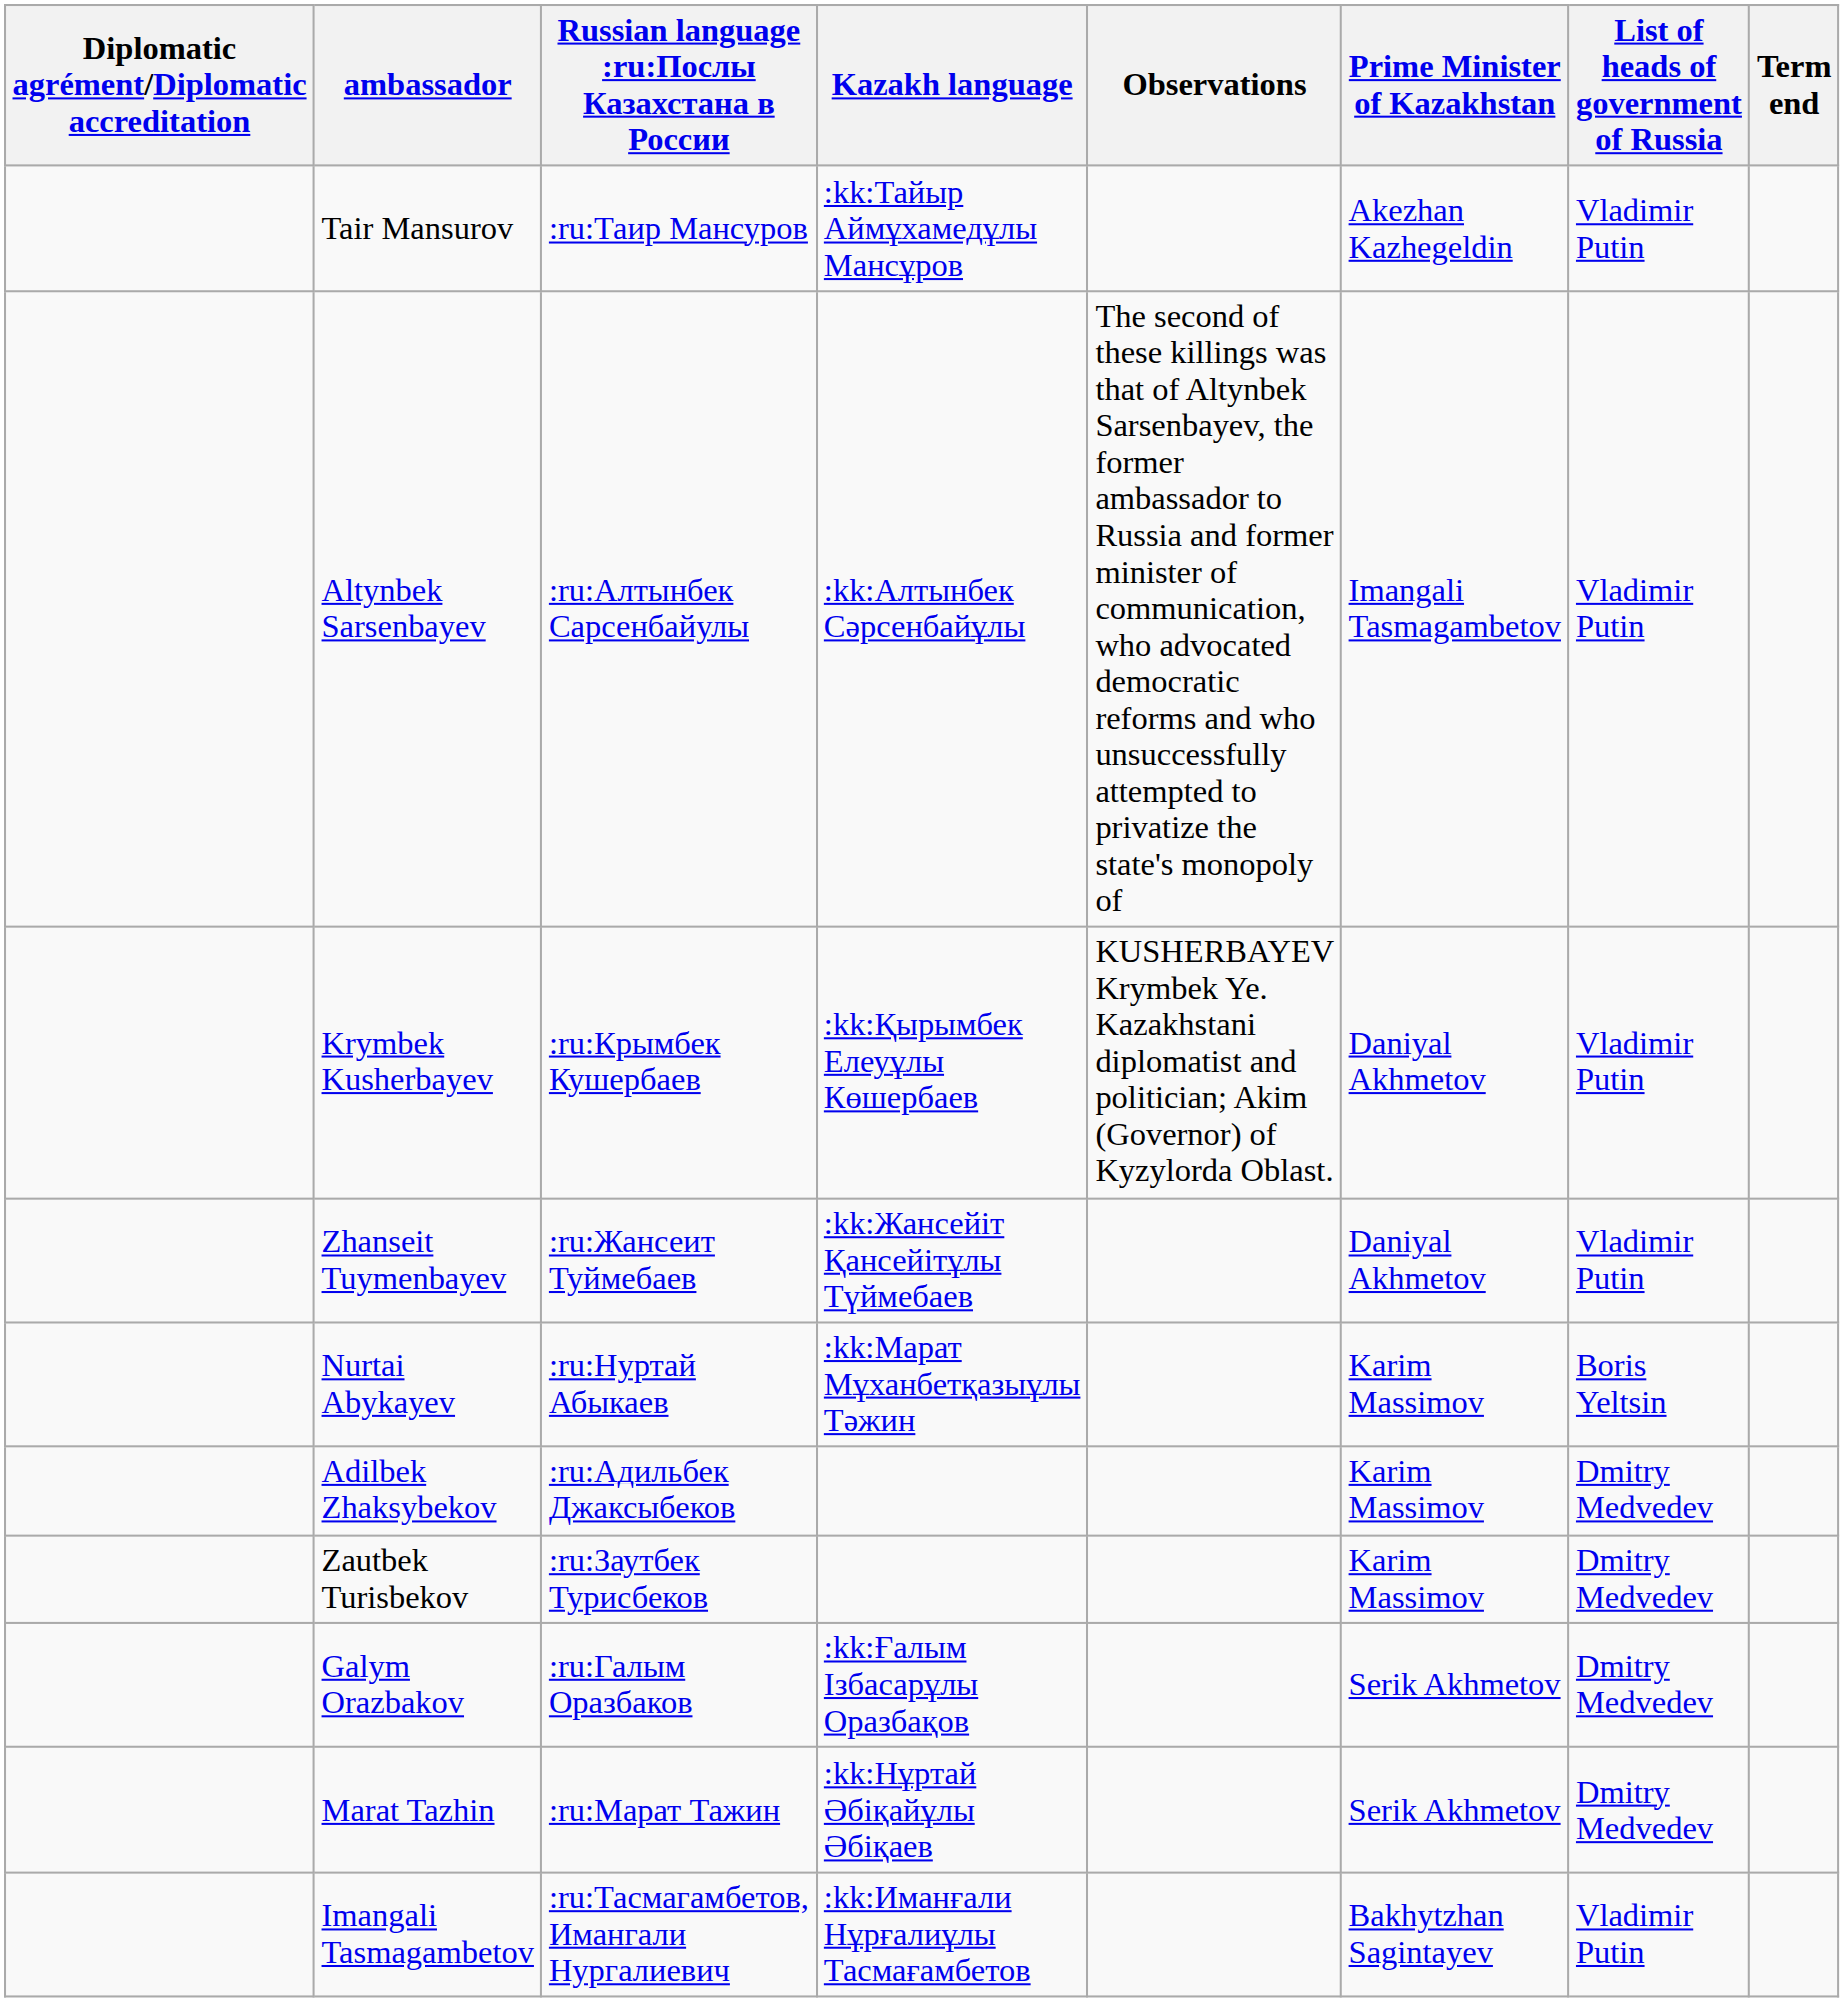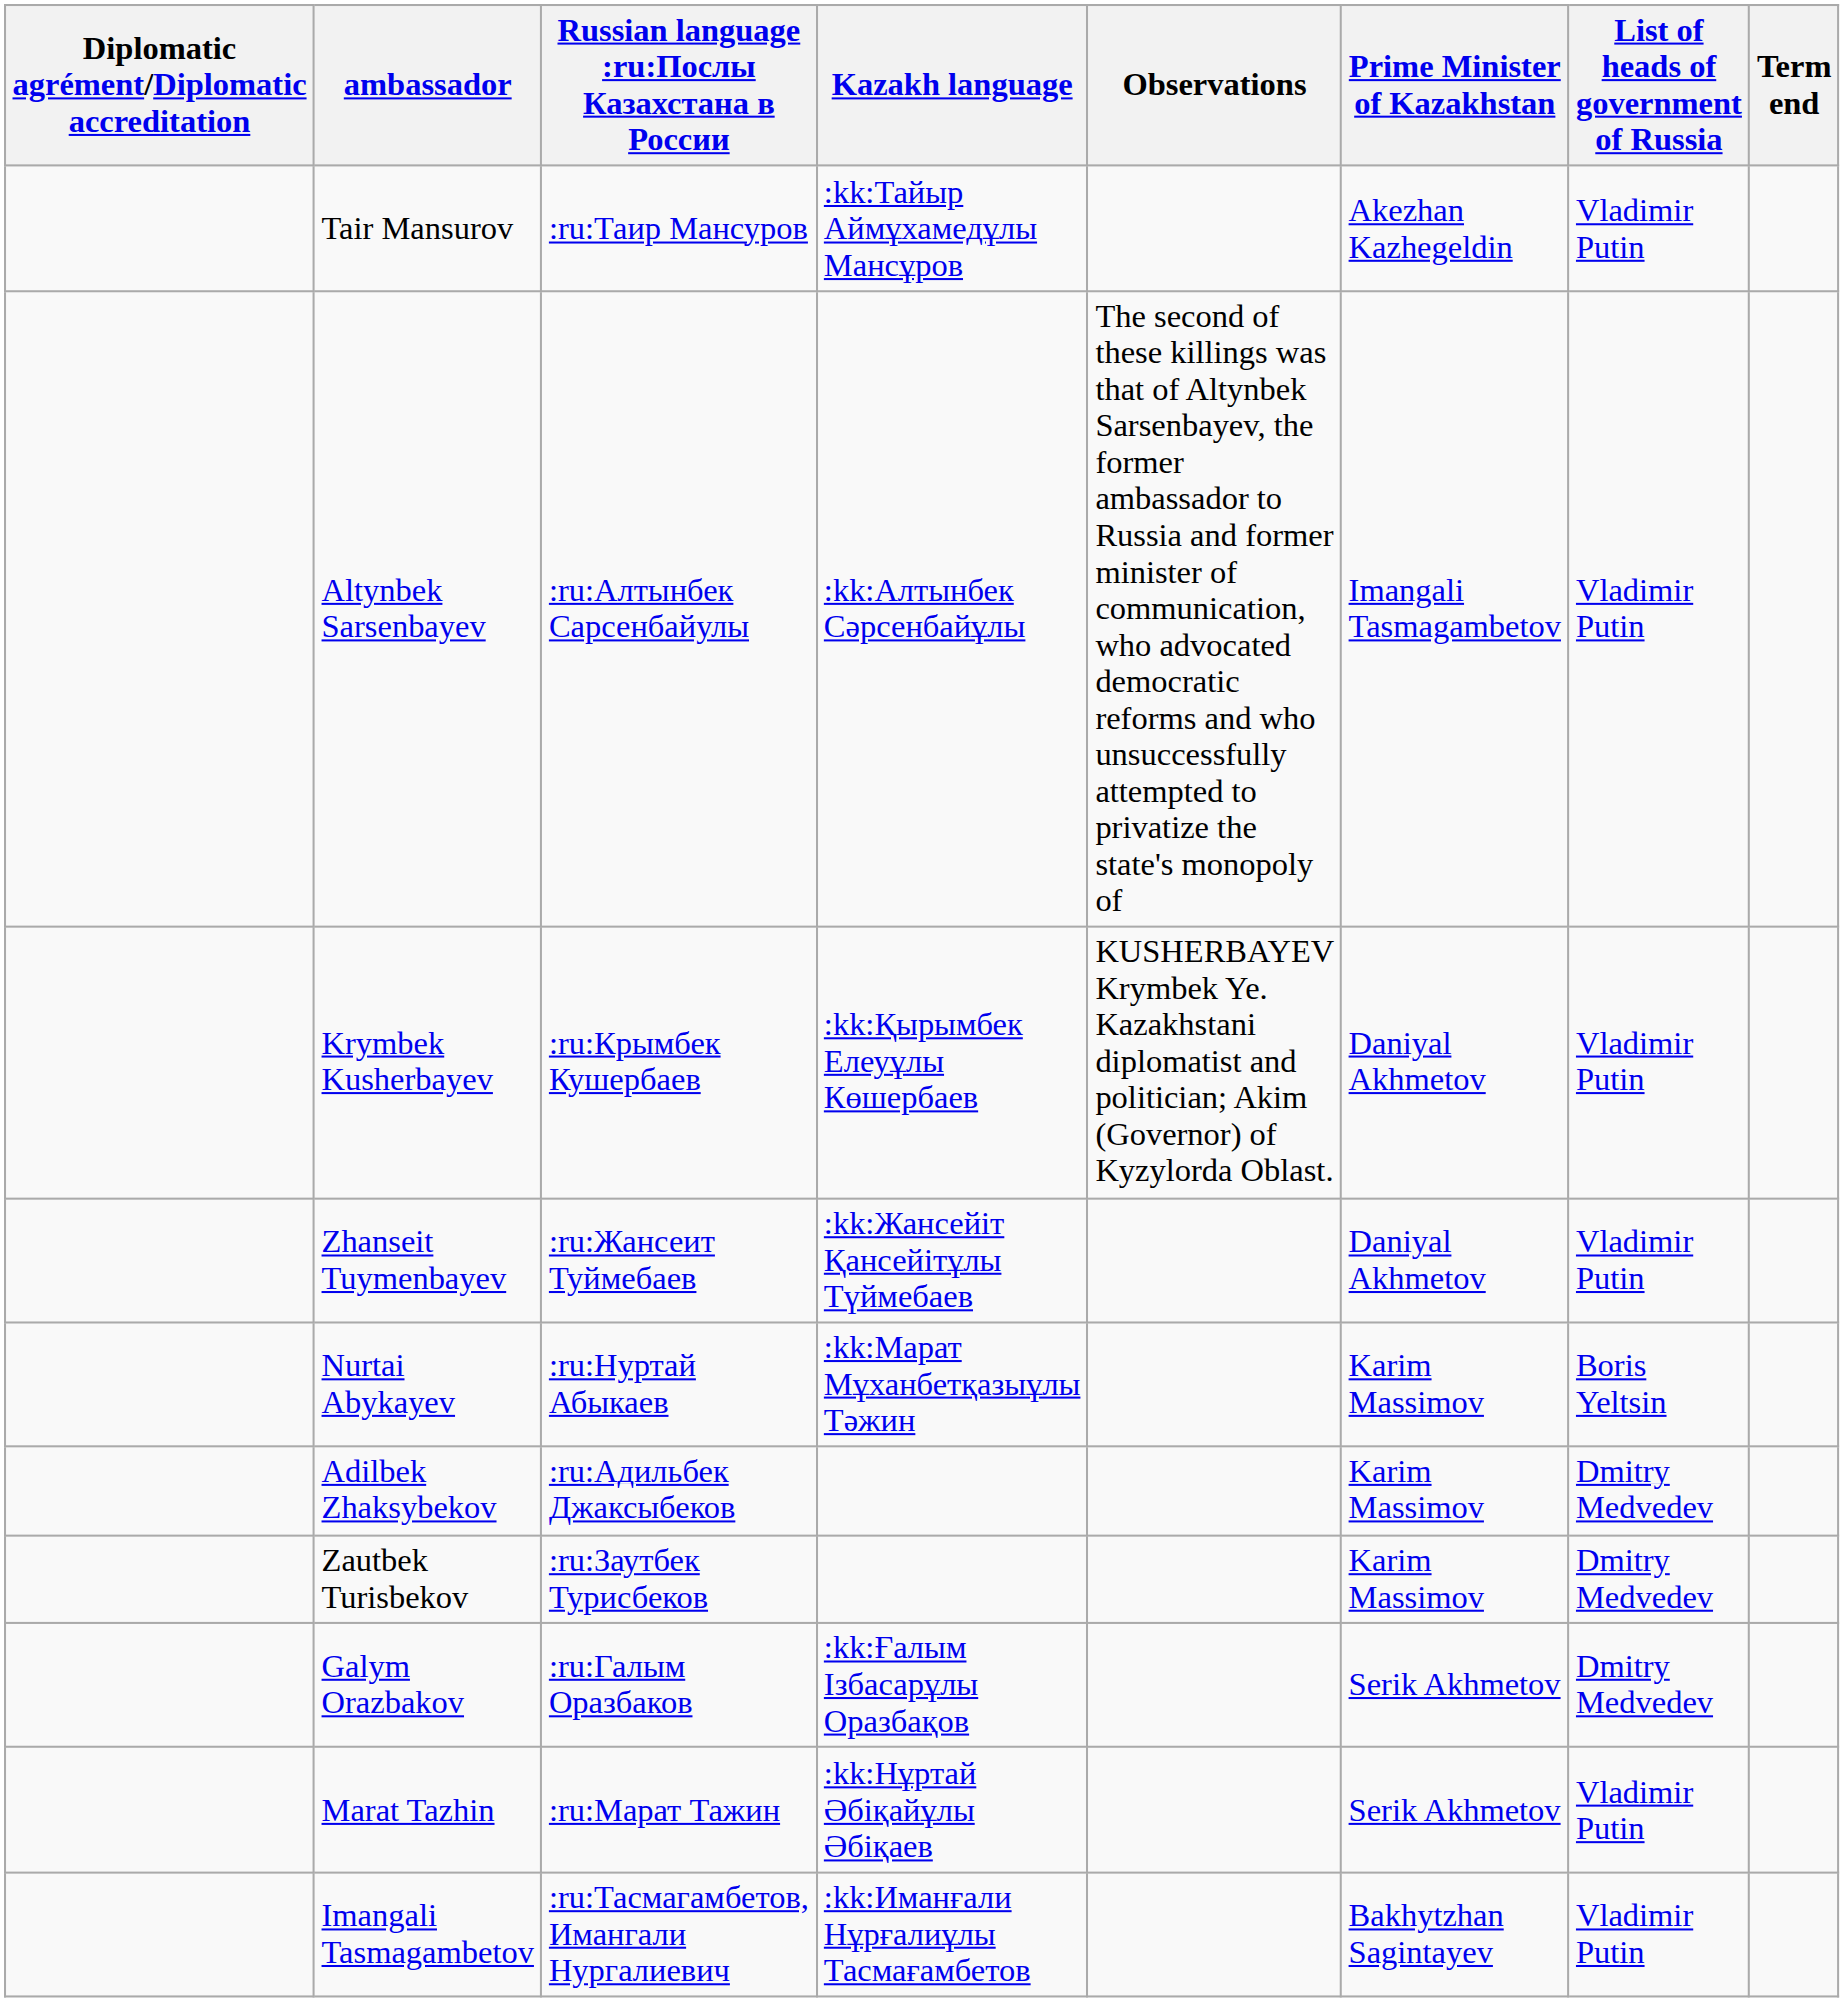Marat Tazhin | List of heads of government of Russia: Dmitry Medvedev -> Vladimir Putin
